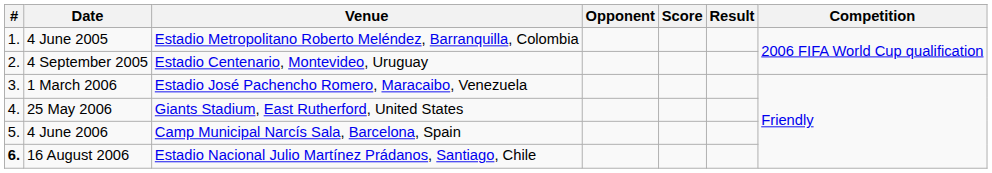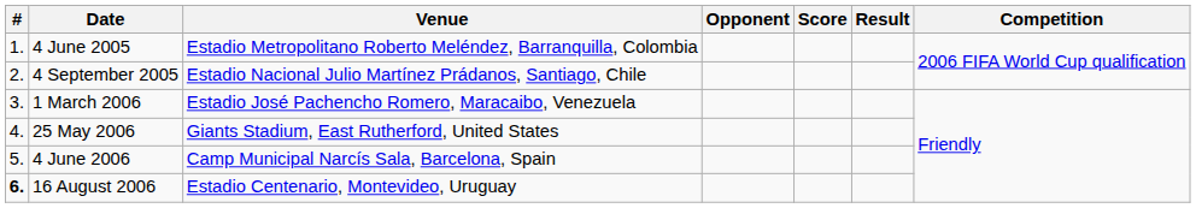4 September 2005 | Venue: Estadio Centenario, Montevideo, Uruguay -> Estadio Nacional Julio Martínez Prádanos, Santiago, Chile
16 August 2006 | Venue: Estadio Nacional Julio Martínez Prádanos, Santiago, Chile -> Estadio Centenario, Montevideo, Uruguay
